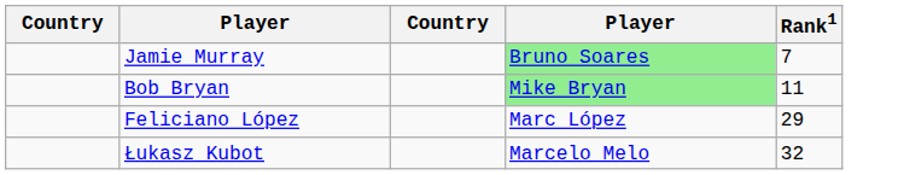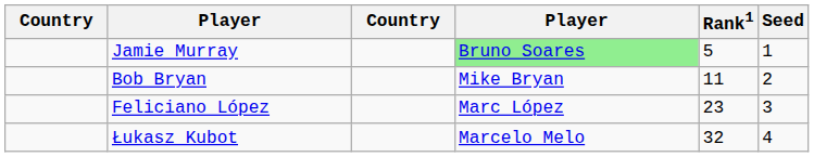+ column: Seed | 1 | 2 | 3 | 4
Jamie Murray | Rank1: 7 -> 5
Bob Bryan | column 4: lightgreen background -> no background
Feliciano López | Rank1: 29 -> 23
